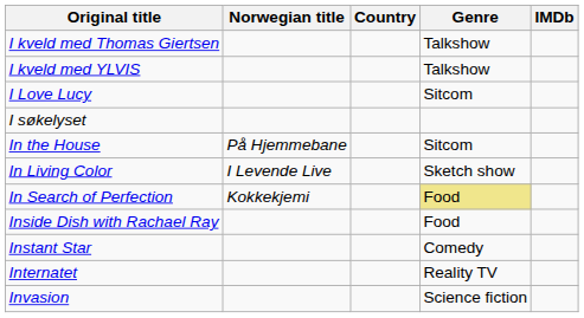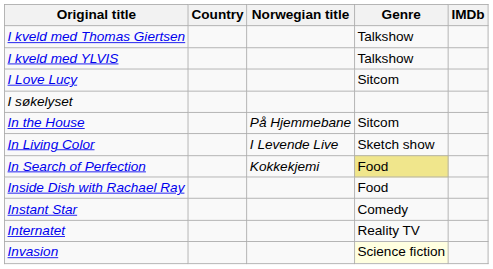columns swapped: Country <-> Norwegian title
Invasion | Genre: no background -> lightyellow background
